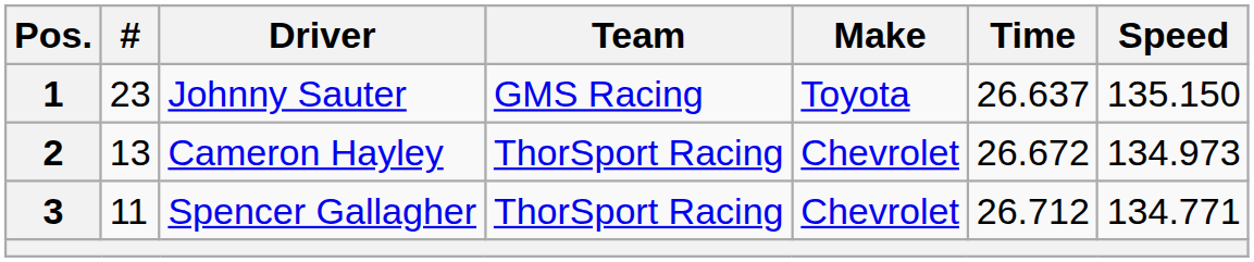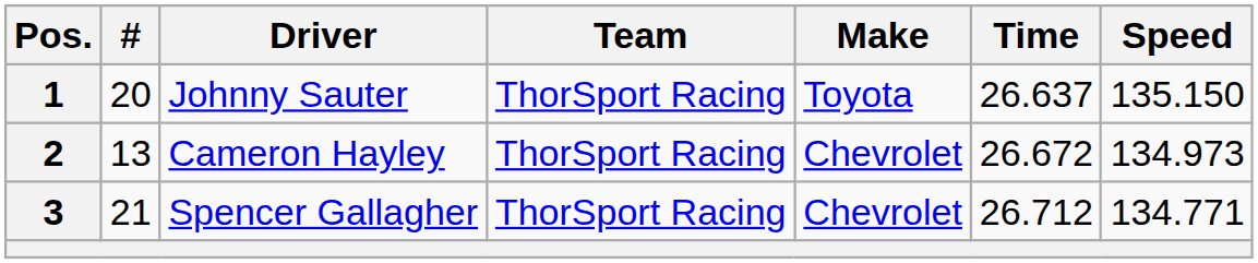1 | #: 23 -> 20
1 | Team: GMS Racing -> ThorSport Racing
3 | #: 11 -> 21
